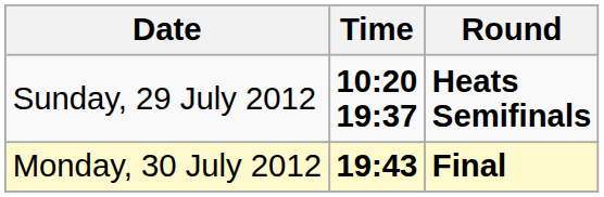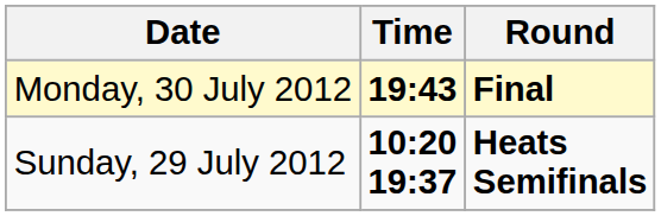rows swapped: Sunday, 29 July 2012 <-> Monday, 30 July 2012
